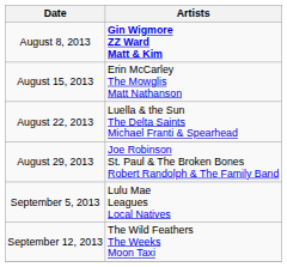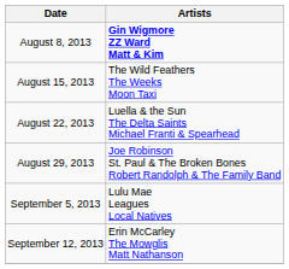August 15, 2013 | Artists: Erin McCarley The Mowglis Matt Nathanson -> The Wild Feathers The Weeks Moon Taxi
September 12, 2013 | Artists: The Wild Feathers The Weeks Moon Taxi -> Erin McCarley The Mowglis Matt Nathanson
